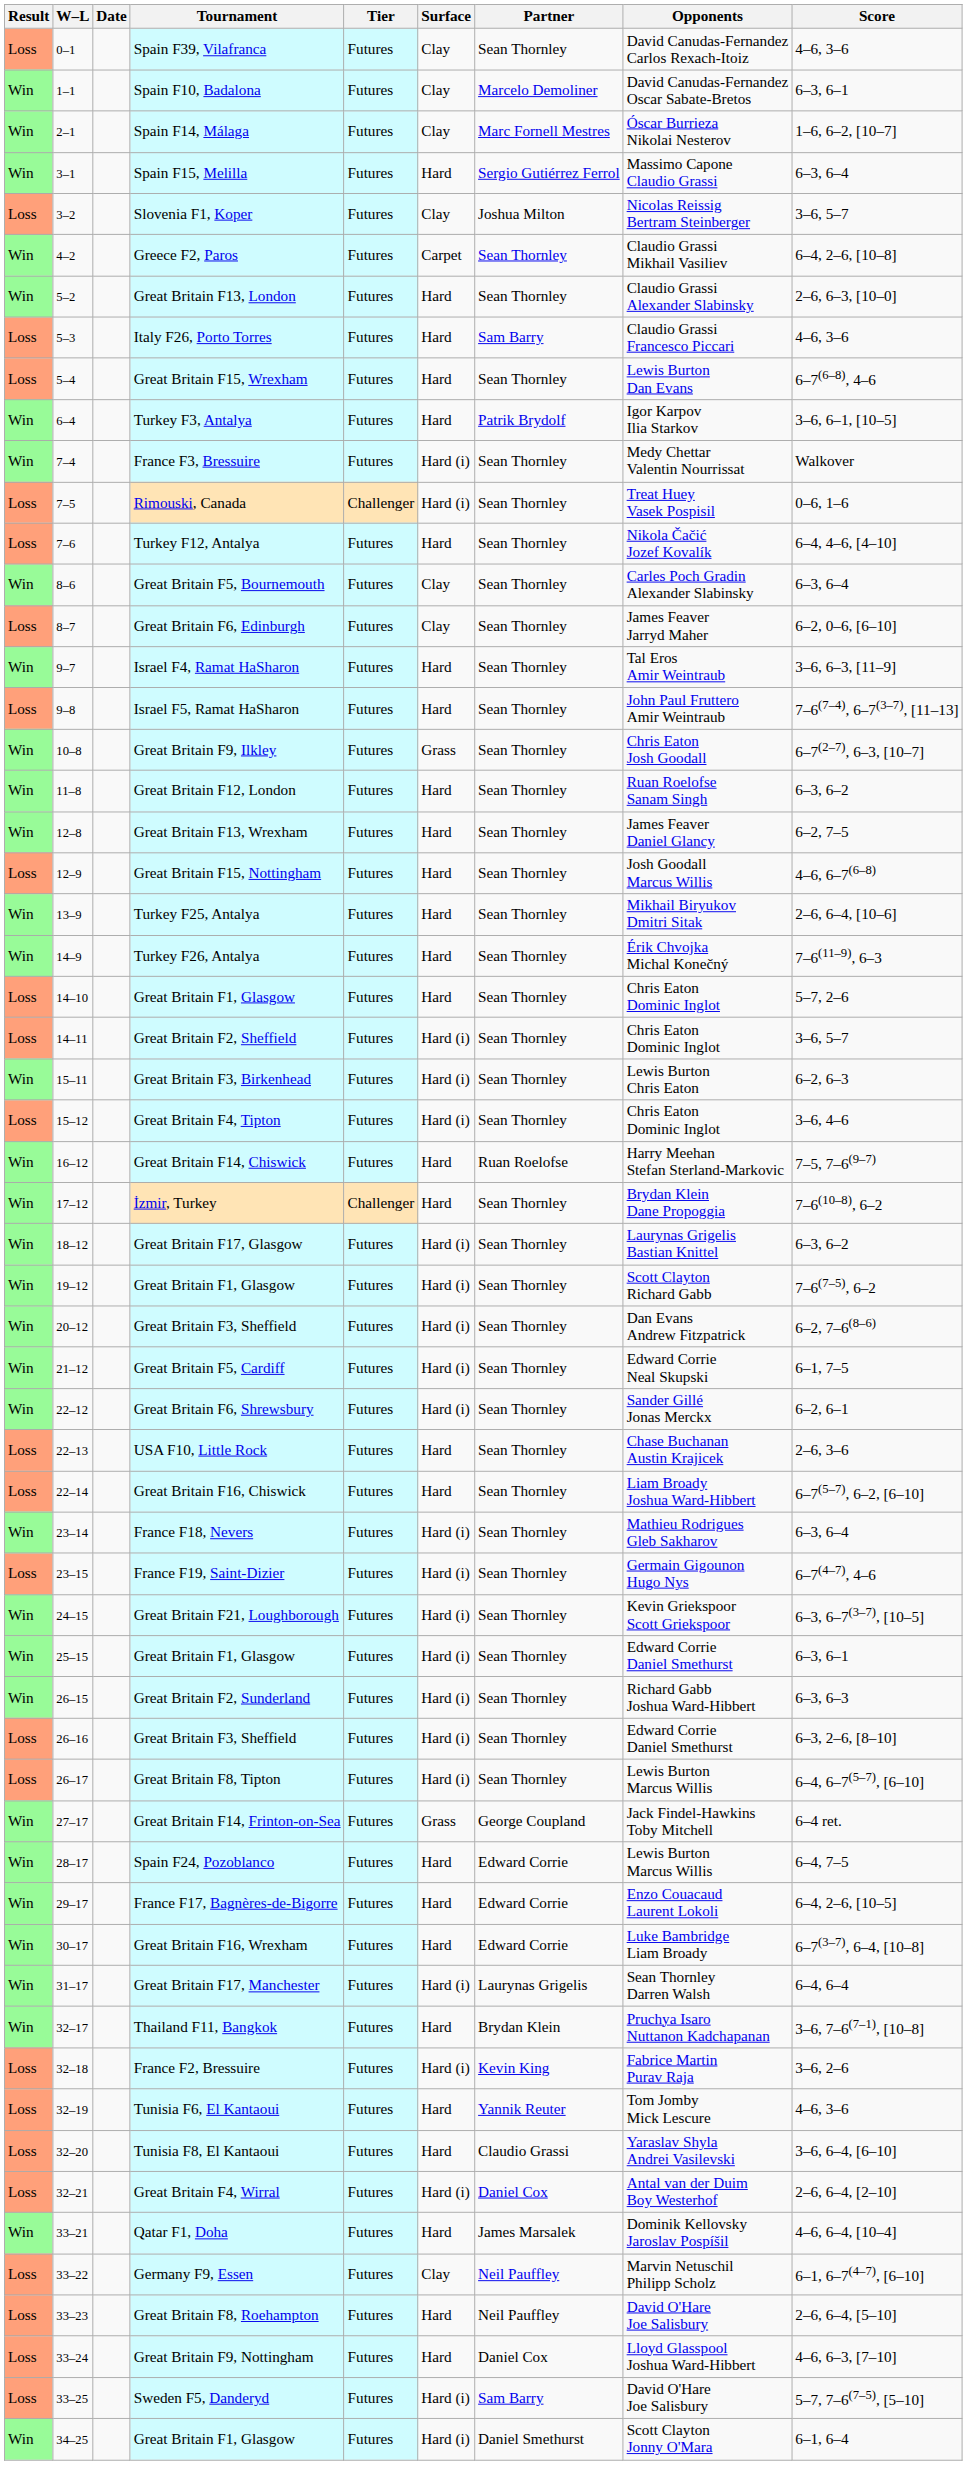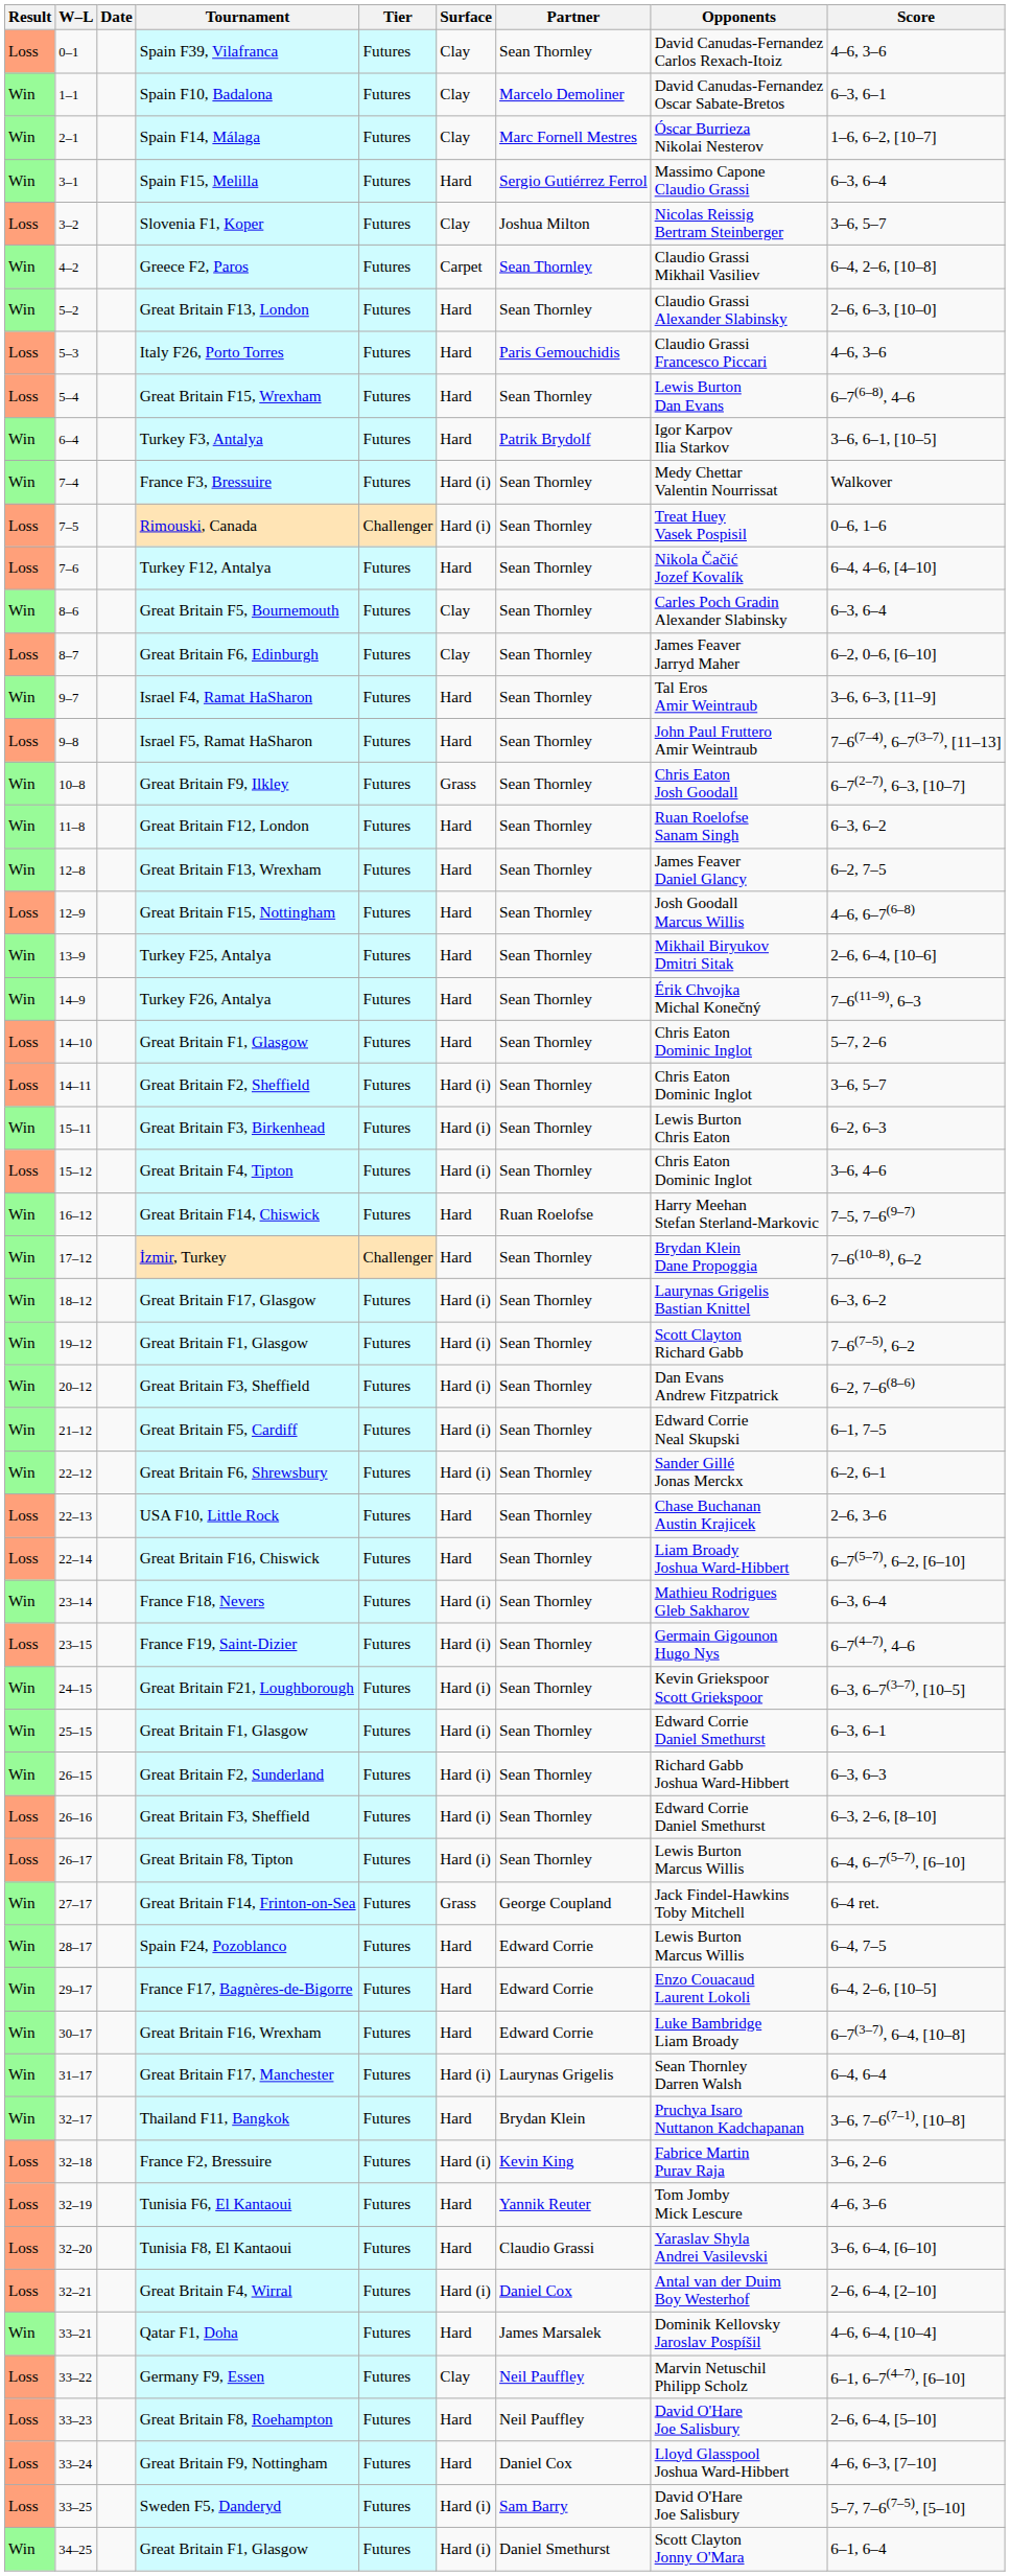Italy F26, Porto Torres | Partner: Sam Barry -> Paris Gemouchidis
